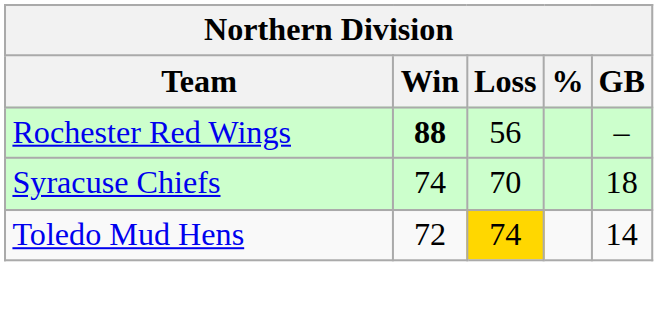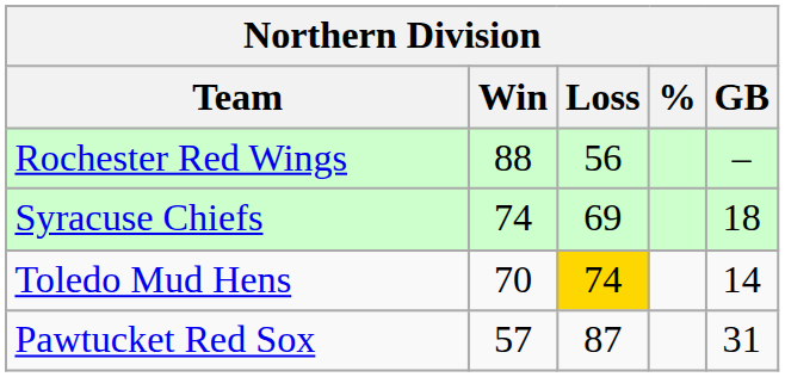Rochester Red Wings | Win: bold -> normal
Syracuse Chiefs | Loss: 70 -> 69
Toledo Mud Hens | Win: 72 -> 70
+ row: Pawtucket Red Sox | 57 | 87 | 31
